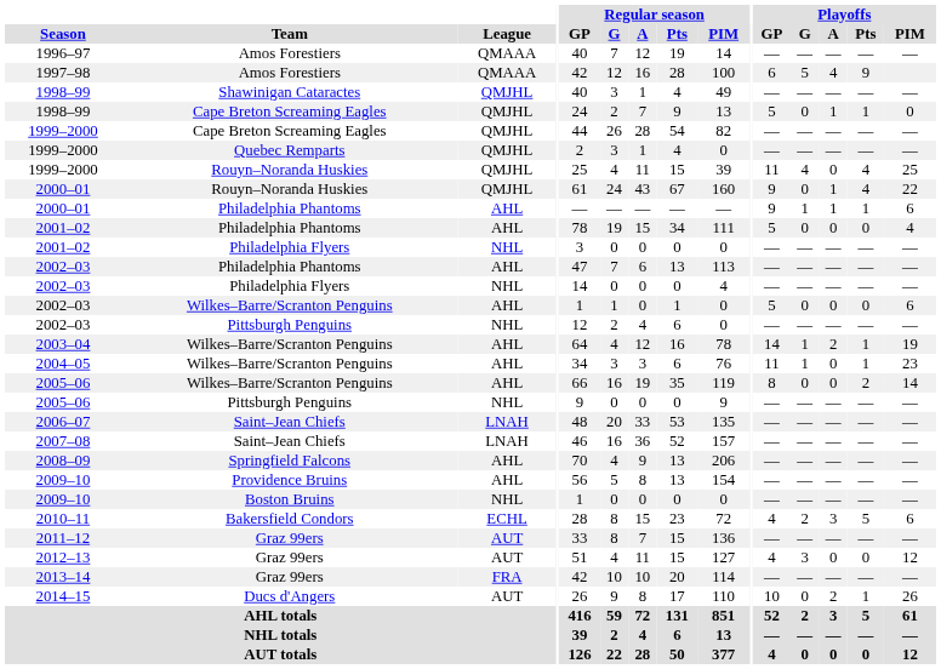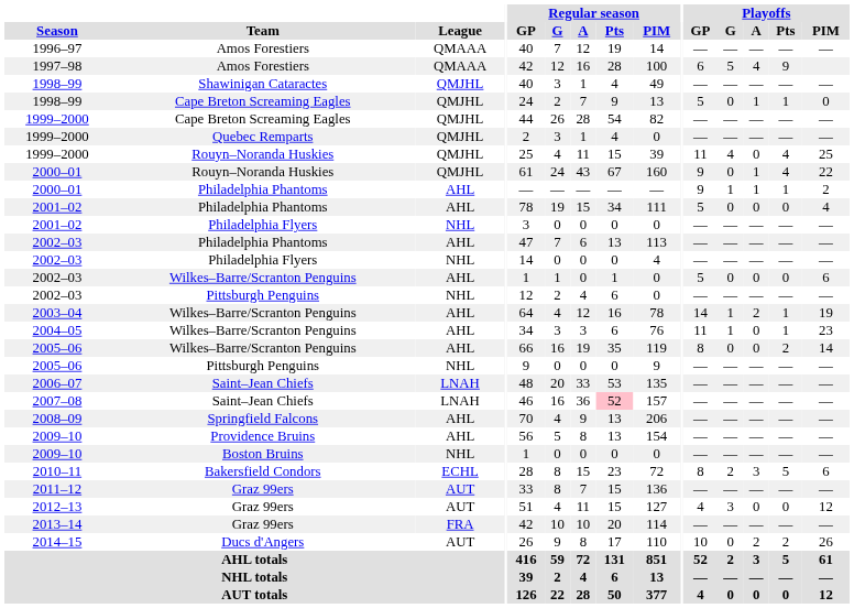2000–01 / Philadelphia Phantoms | Playoffs / PIM: 6 -> 2
2007–08 | Regular season / Pts: no background -> pink background
2010–11 | Playoffs / GP: 4 -> 8
2014–15 | Playoffs / Pts: 1 -> 2
